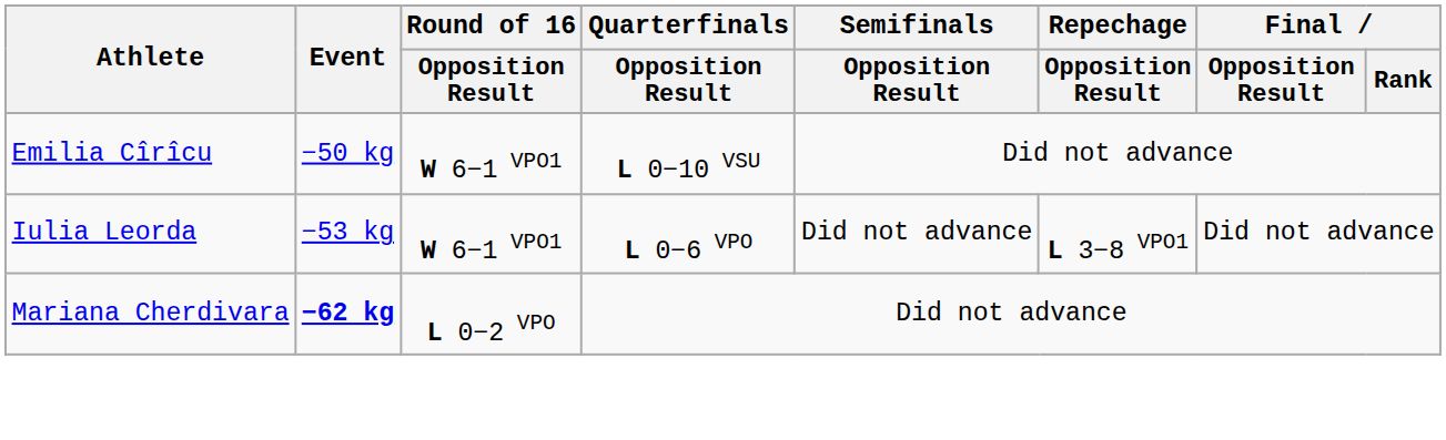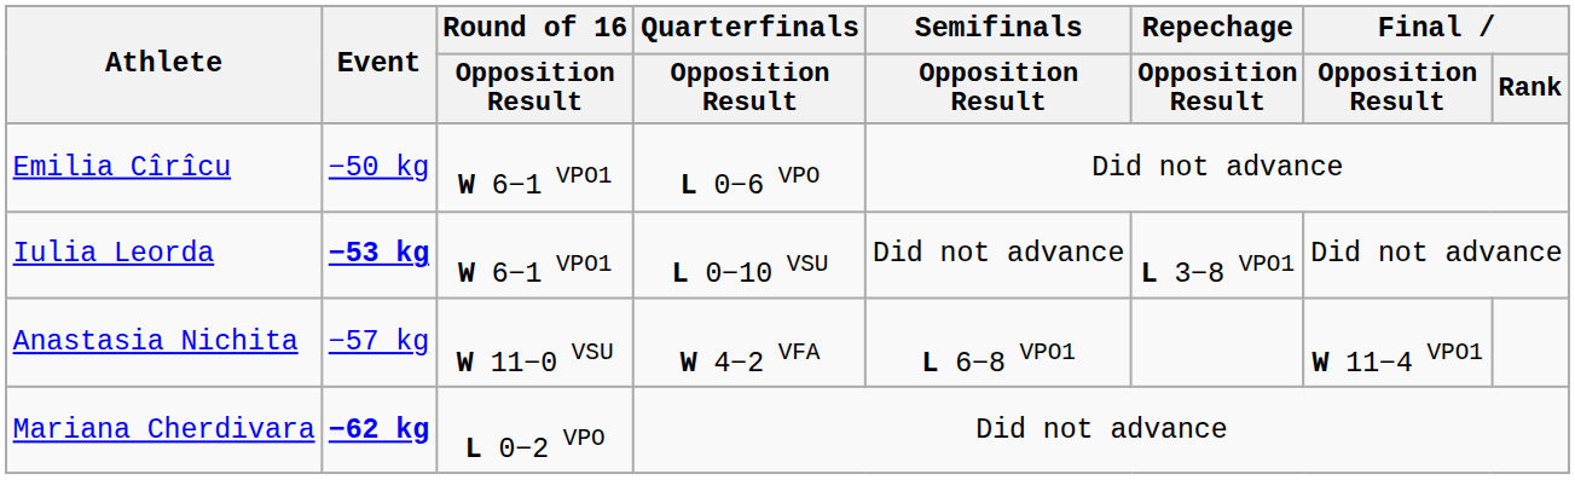Emilia Cîrîcu | Quarterfinals / Opposition Result: L 0−10 VSU -> L 0−6 VPO
Iulia Leorda | Event: normal -> bold
Iulia Leorda | Quarterfinals / Opposition Result: L 0−6 VPO -> L 0−10 VSU
+ row: Anastasia Nichita | −57 kg | W 11−0 VSU | W 4−2 VFA | L 6−8 VPO1 | W 11−4 VPO1
